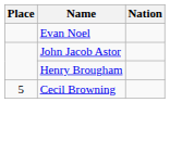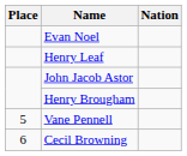+ row: Henry Leaf
+ row: 5 | Vane Pennell
Cecil Browning | Place: 5 -> 6
